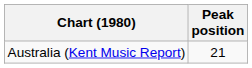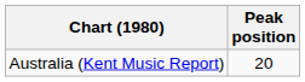Australia (Kent Music Report) | Peak position: 21 -> 20
